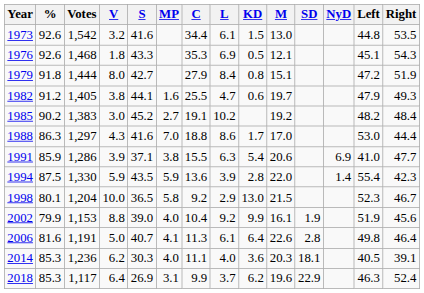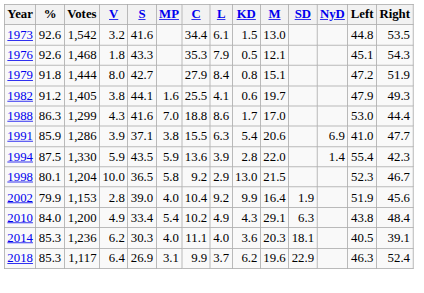1976 | L: 6.9 -> 7.9
1982 | L: 4.7 -> 4.1
- row: 1985 | 90.2 | 1,383 | 3.0 | 45.2 | 2.7 | 19.1 | 10.2 | 19.2 | 48.2 | 48.4
1988 | Votes: 1,297 -> 1,299
2002 | V: 8.8 -> 2.8
2002 | M: 16.1 -> 16.4
- row: 2006 | 81.6 | 1,191 | 5.0 | 40.7 | 4.1 | 11.3 | 6.1 | 6.4 | 22.6 | 2.8 | 49.8 | 46.4
+ row: 2010 | 84.0 | 1,200 | 4.9 | 33.4 | 5.4 | 10.2 | 4.9 | 4.3 | 29.1 | 6.3 | 43.8 | 48.4
